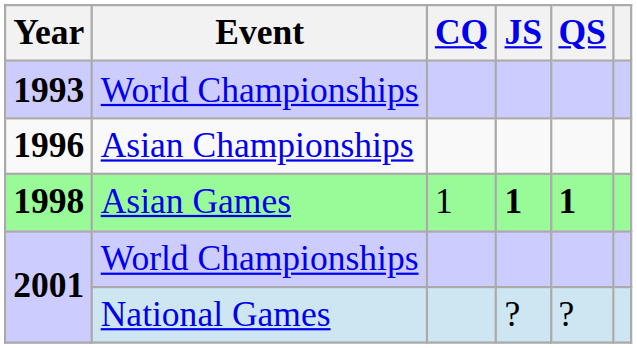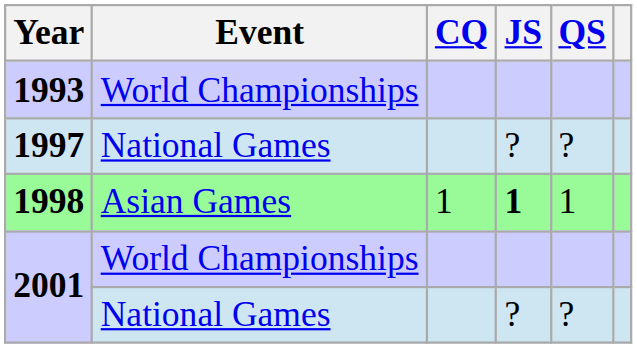- row: 1996 | Asian Championships
+ row: 1997 | National Games | ? | ?
1998 | QS: bold -> normal
